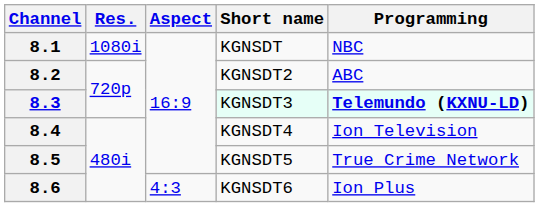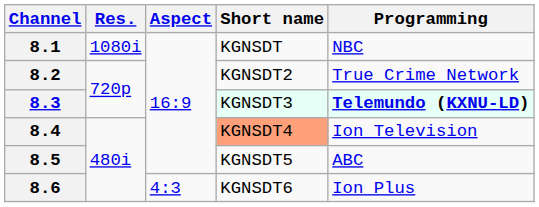8.2 | Programming: ABC -> True Crime Network
8.4 | Short name: no background -> lightsalmon background
8.5 | Programming: True Crime Network -> ABC
